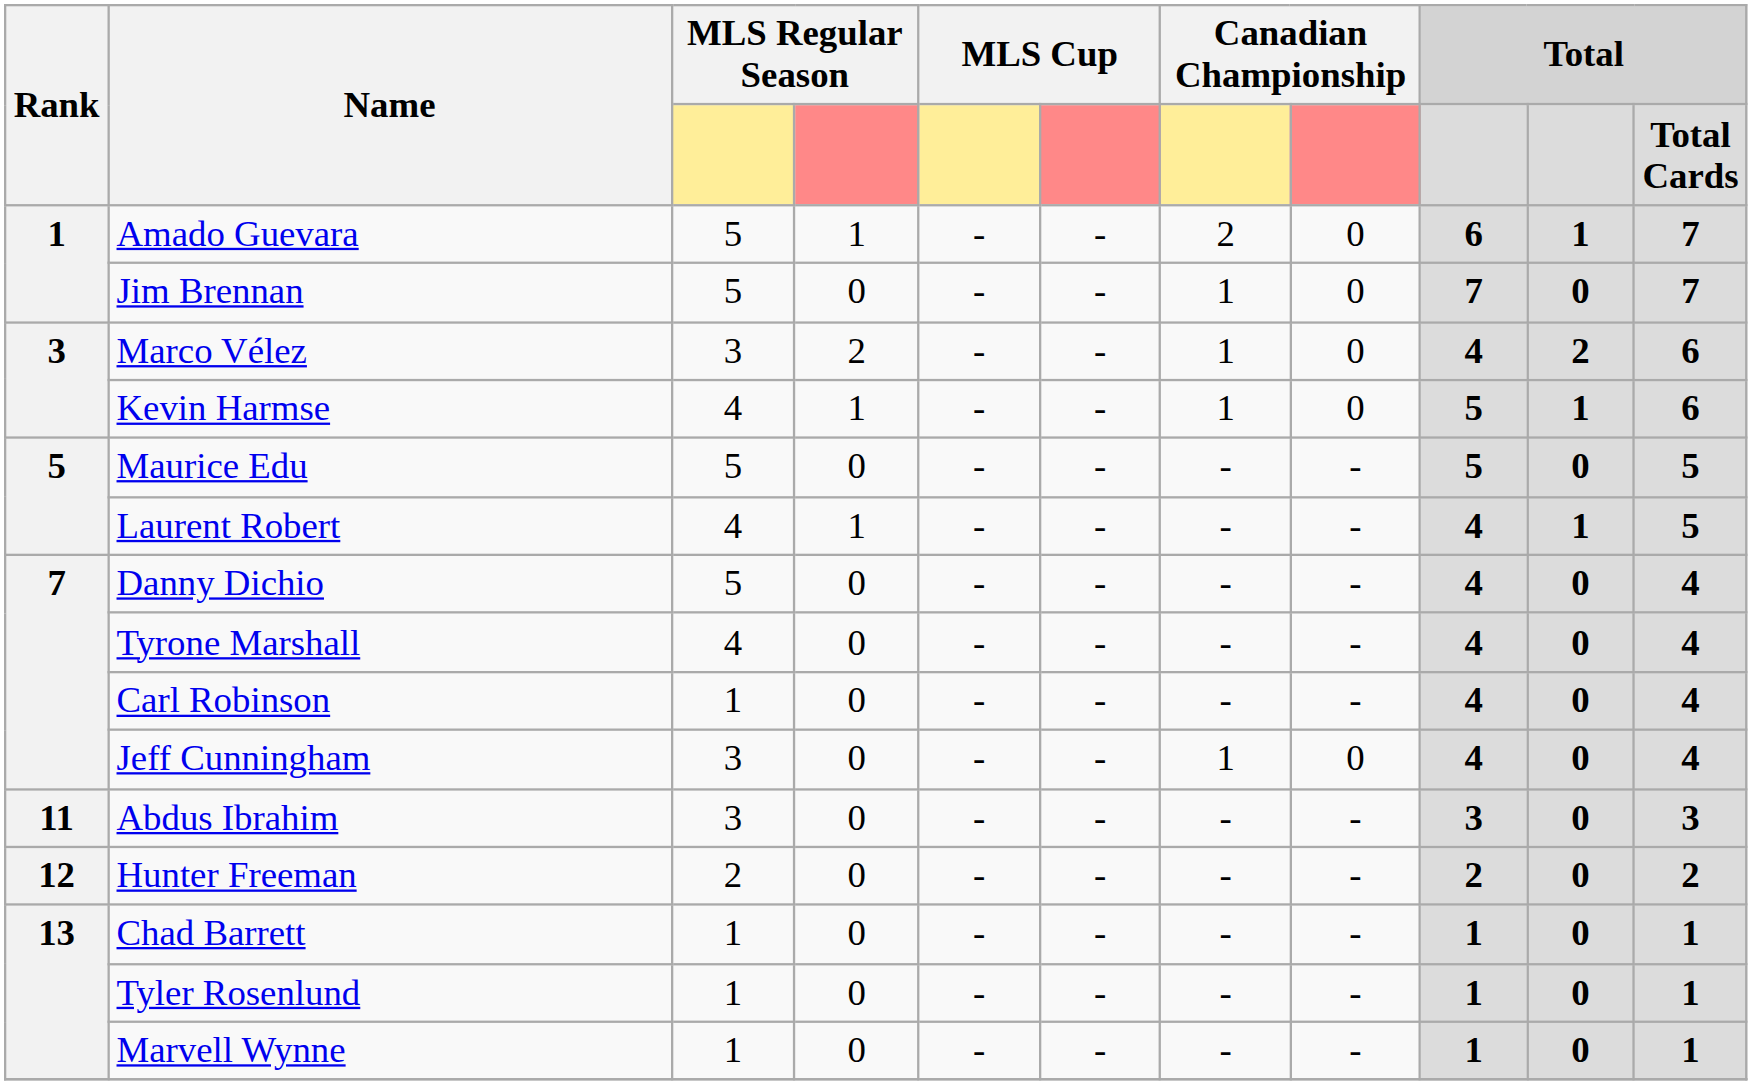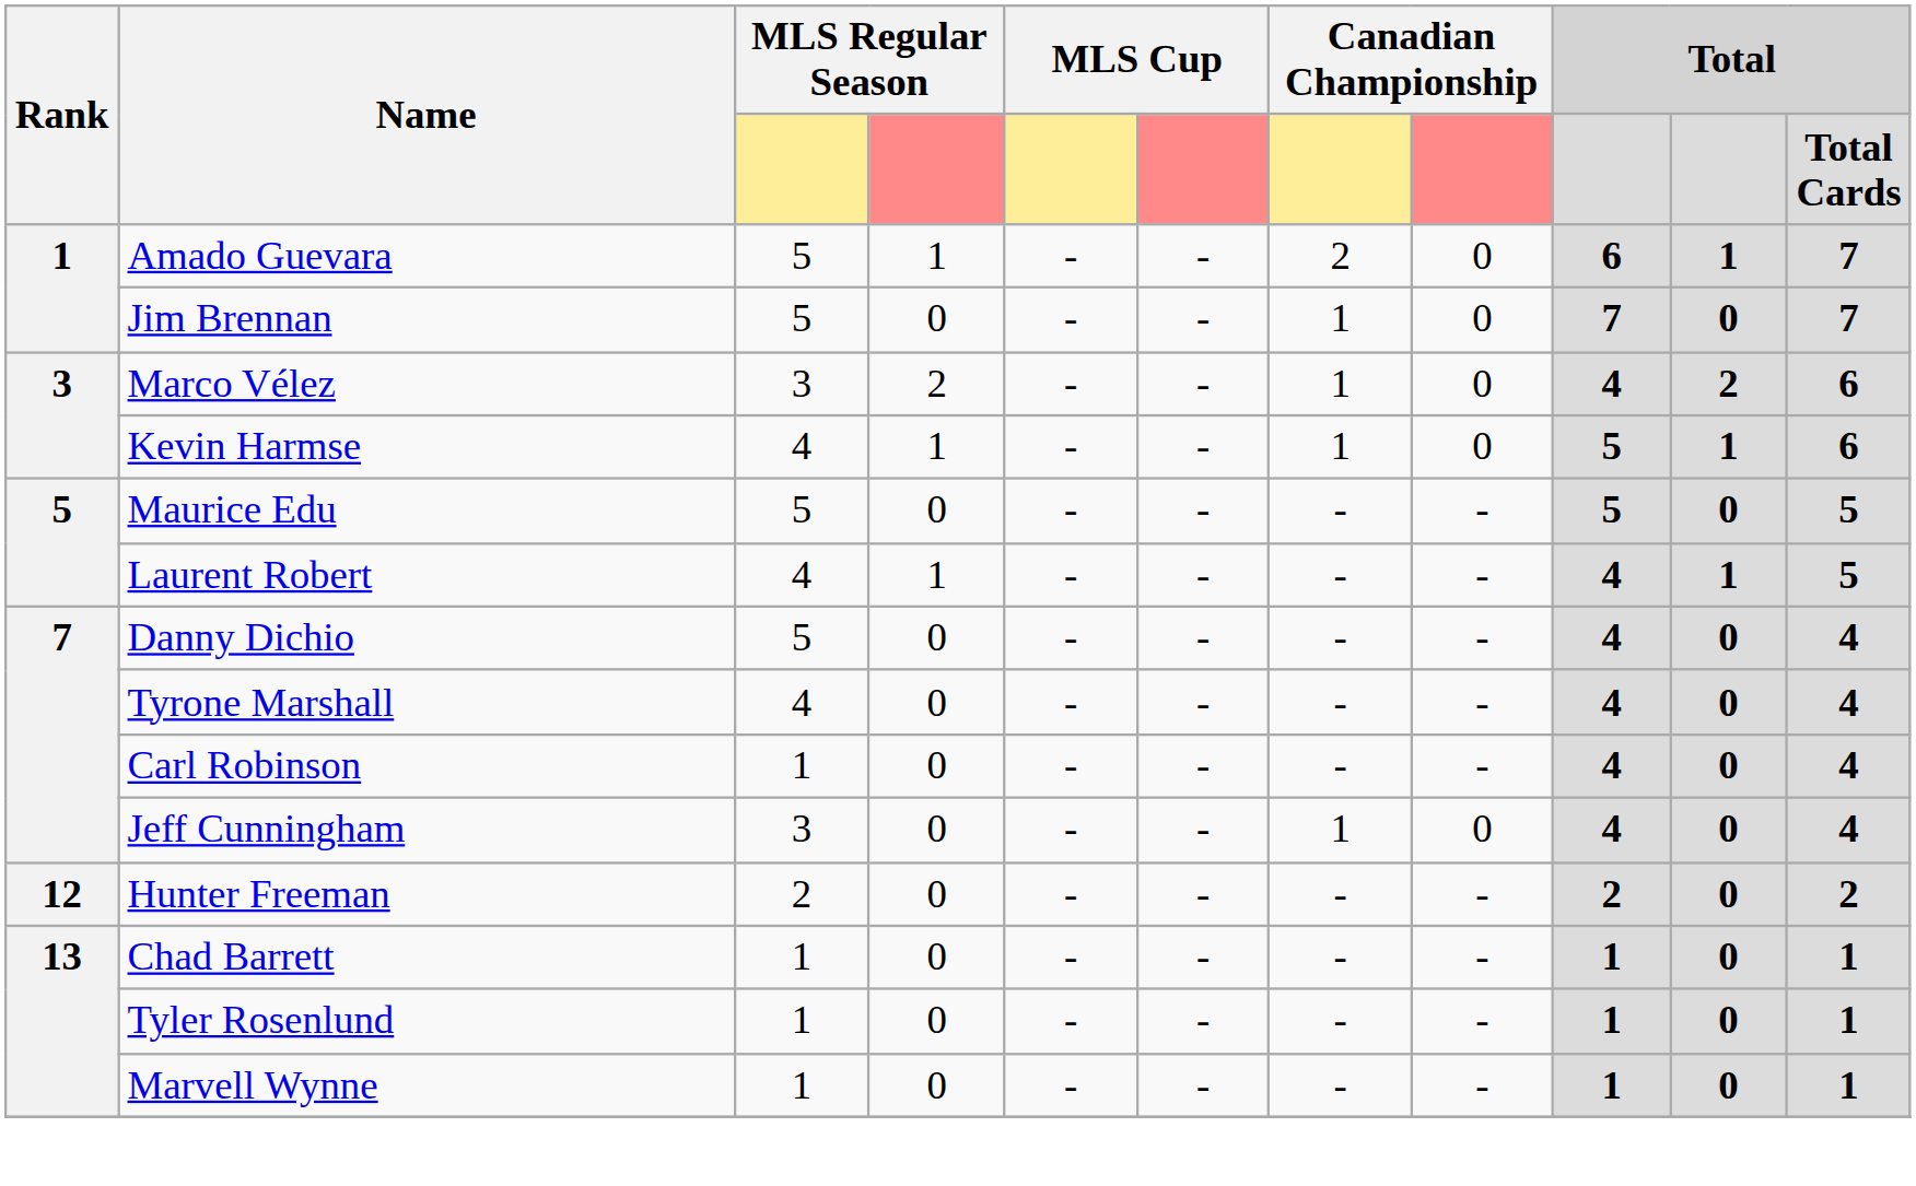- row: 11 | Abdus Ibrahim | 3 | 0 | - | - | - | - | 3 | 0 | 3
